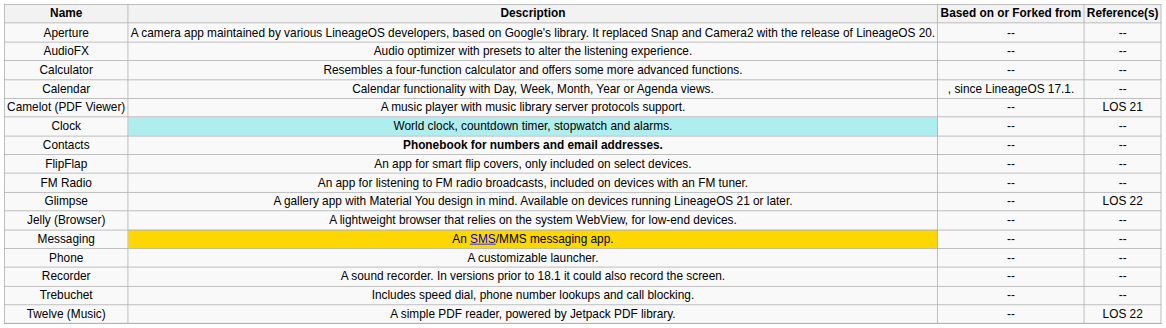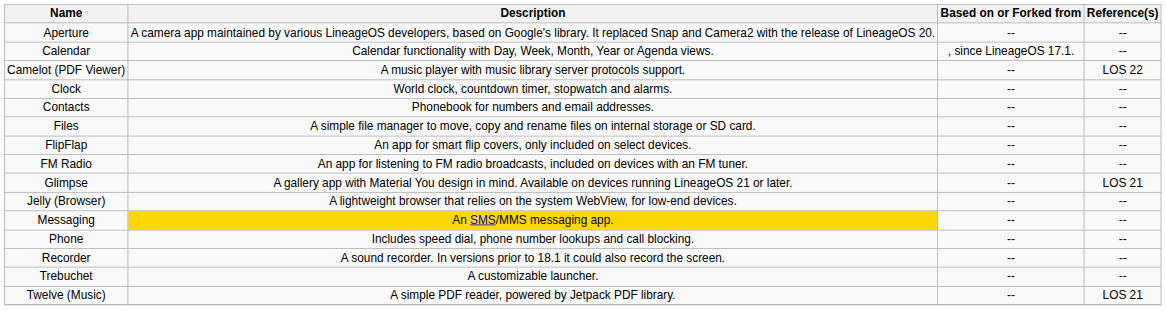- row: AudioFX | Audio optimizer with presets to alter the listening experience. | -- | --
- row: Calculator | Resembles a four-function calculator and offers some more advanced functions. | -- | --
Camelot (PDF Viewer) | Reference(s): LOS 21 -> LOS 22
Clock | Description: paleturquoise background -> no background
Contacts | Description: bold -> normal
+ row: Files | A simple file manager to move, copy and rename files on internal storage or SD card. | -- | --
Glimpse | Reference(s): LOS 22 -> LOS 21
Phone | Description: A customizable launcher. -> Includes speed dial, phone number lookups and call blocking.
Trebuchet | Description: Includes speed dial, phone number lookups and call blocking. -> A customizable launcher.
Twelve (Music) | Reference(s): LOS 22 -> LOS 21
